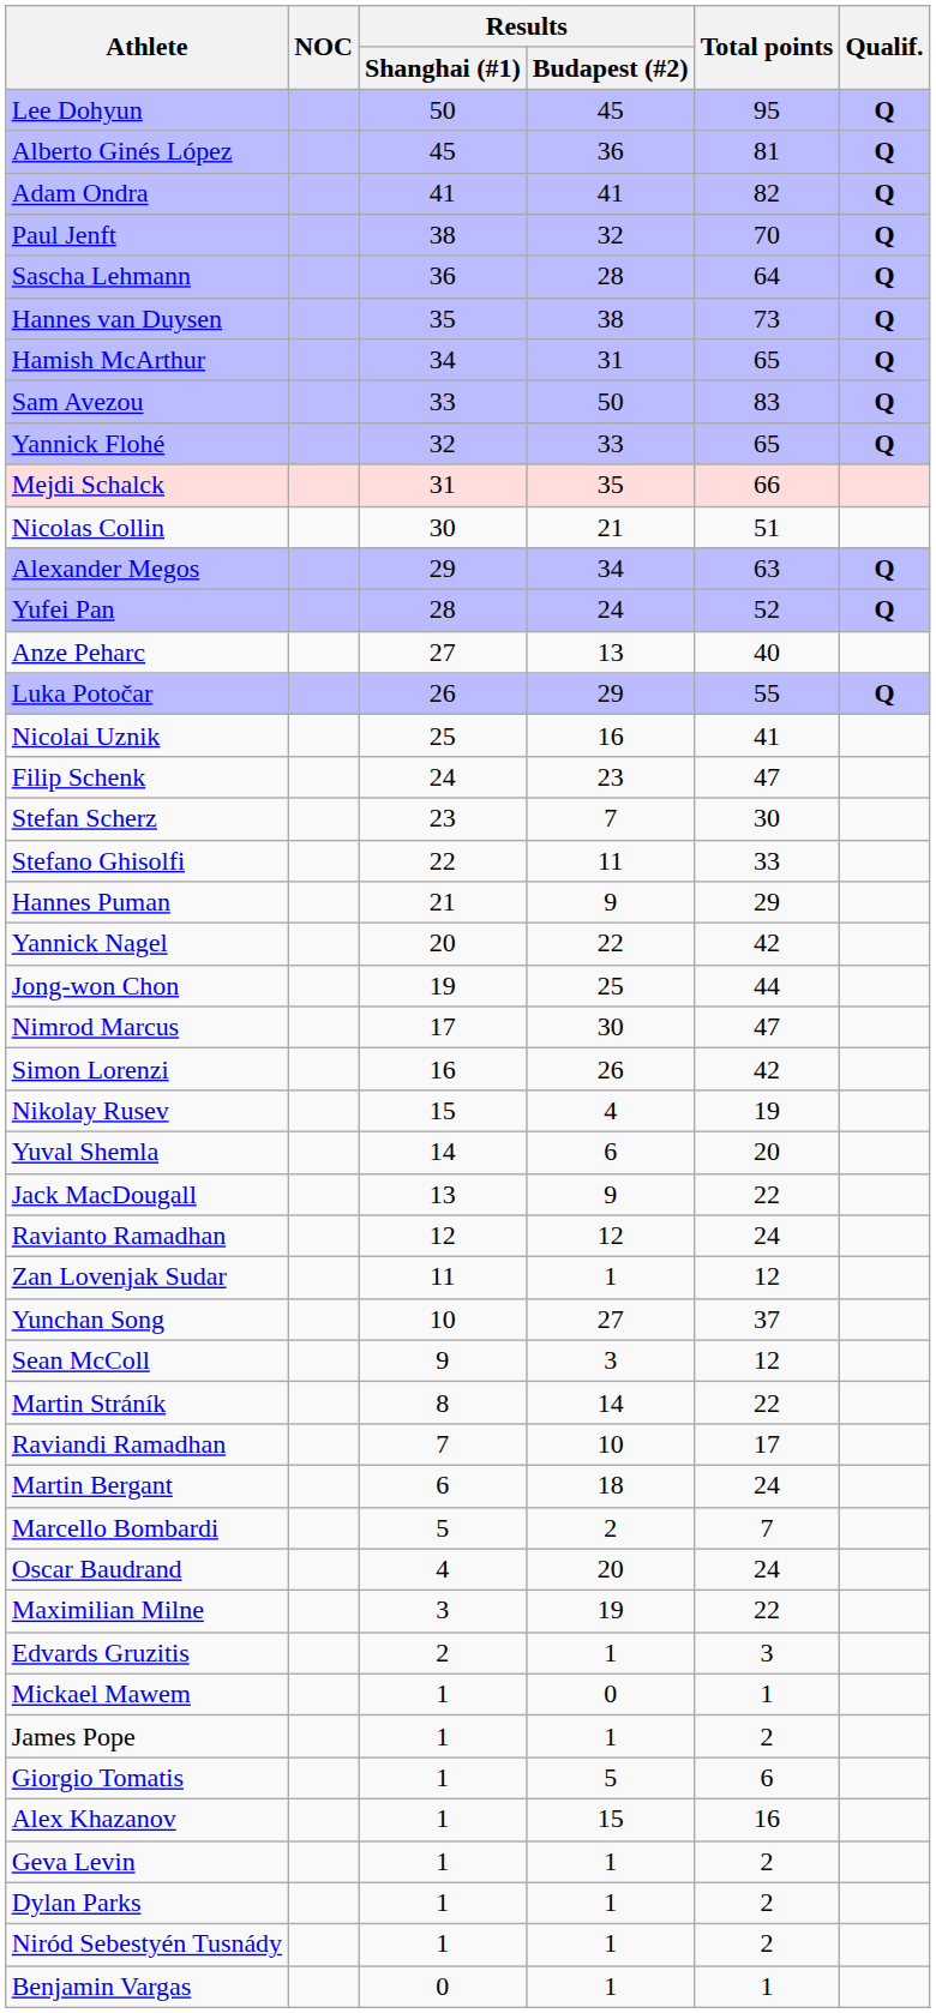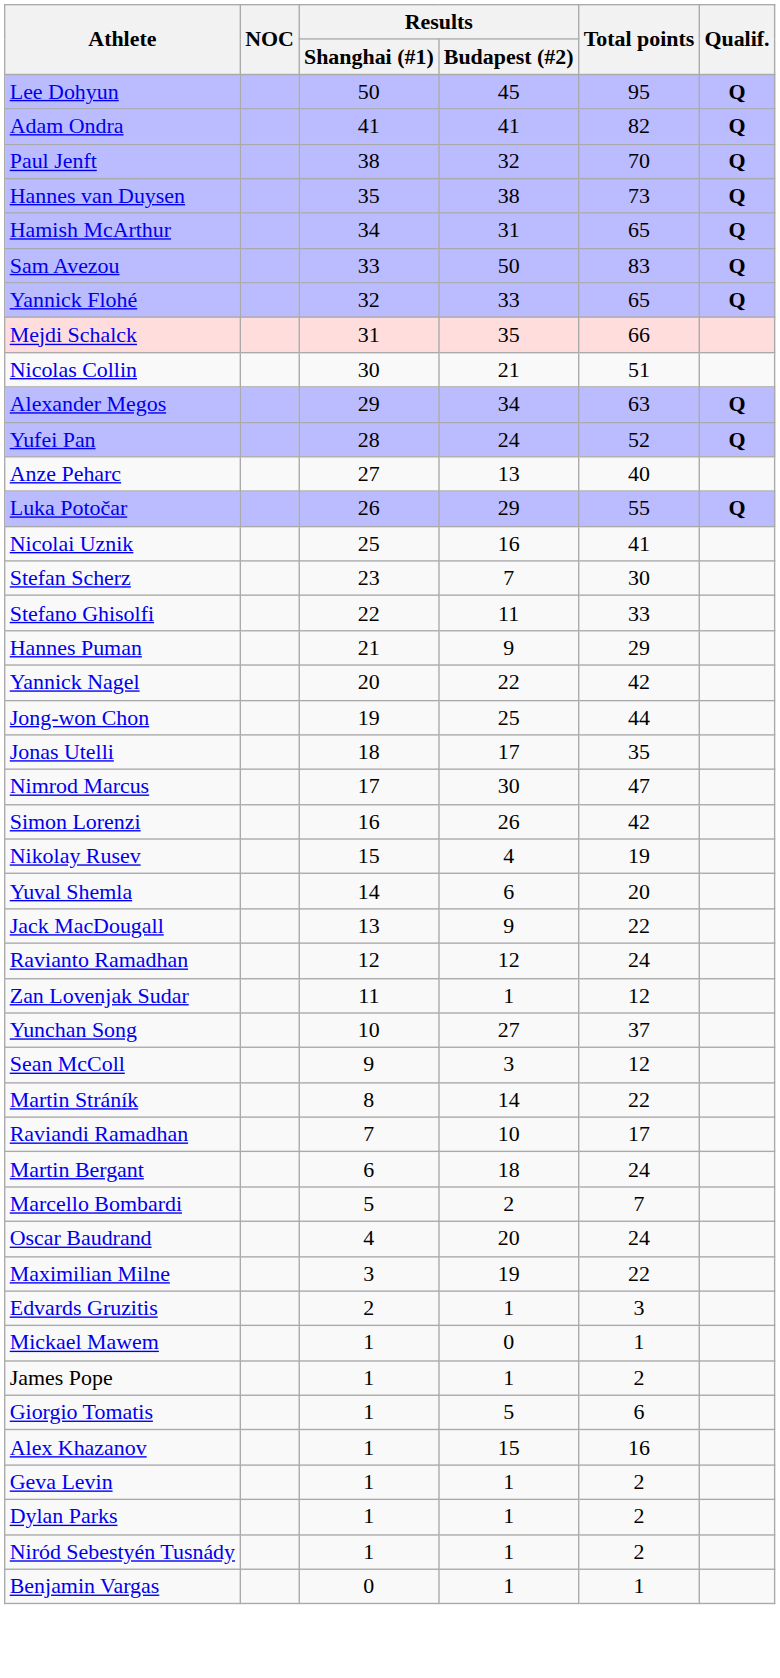- row: Alberto Ginés López | 45 | 36 | 81 | Q
- row: Sascha Lehmann | 36 | 28 | 64 | Q
- row: Filip Schenk | 24 | 23 | 47
+ row: Jonas Utelli | 18 | 17 | 35
